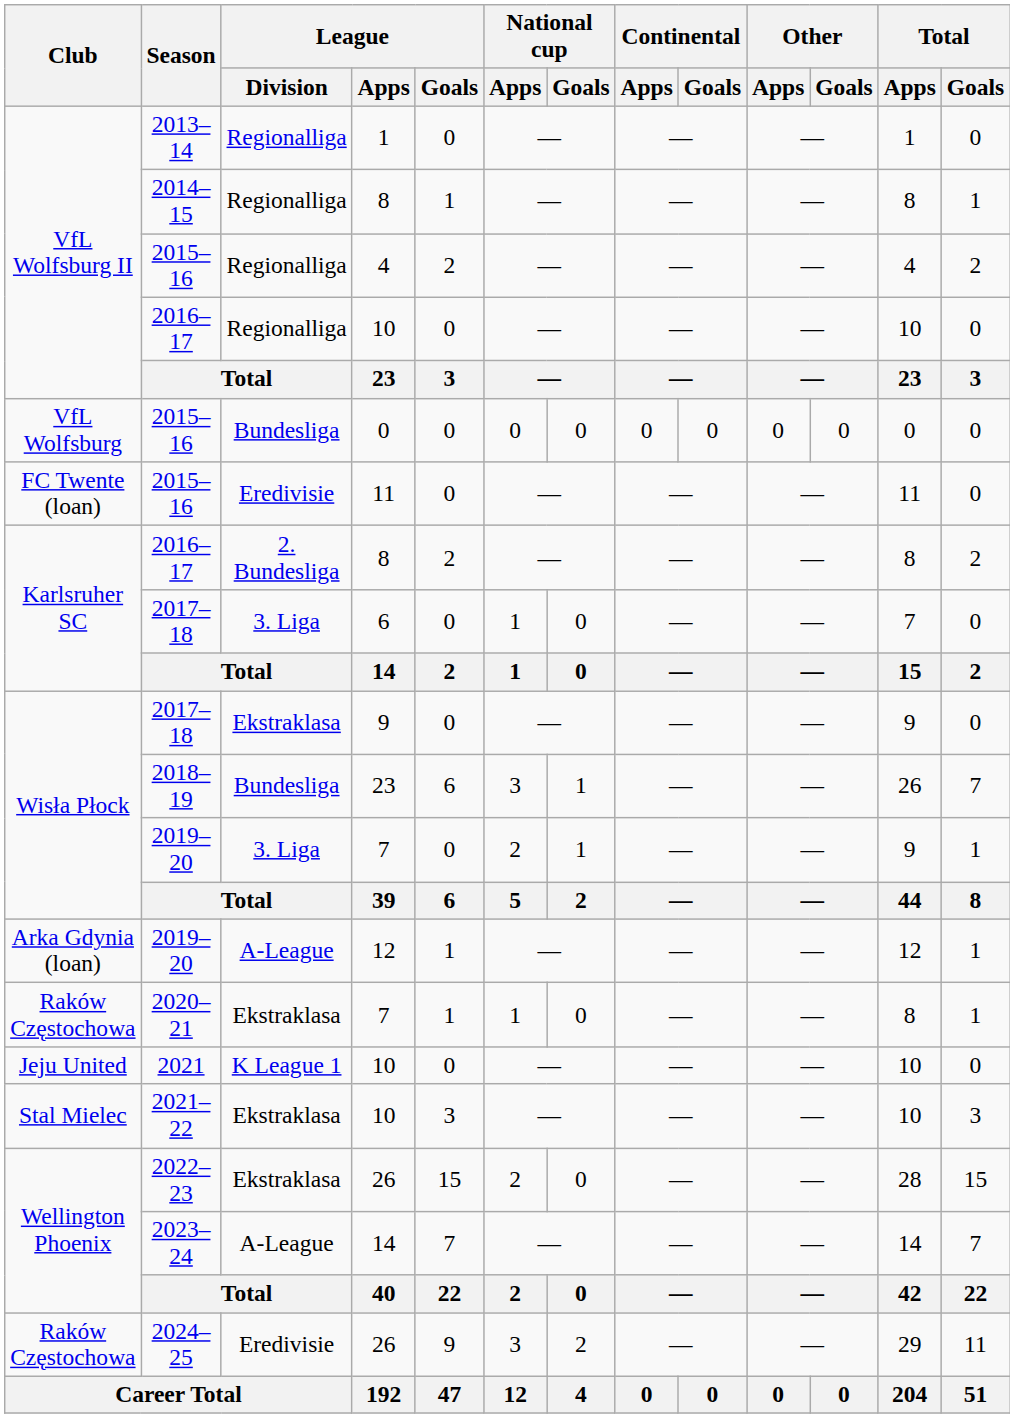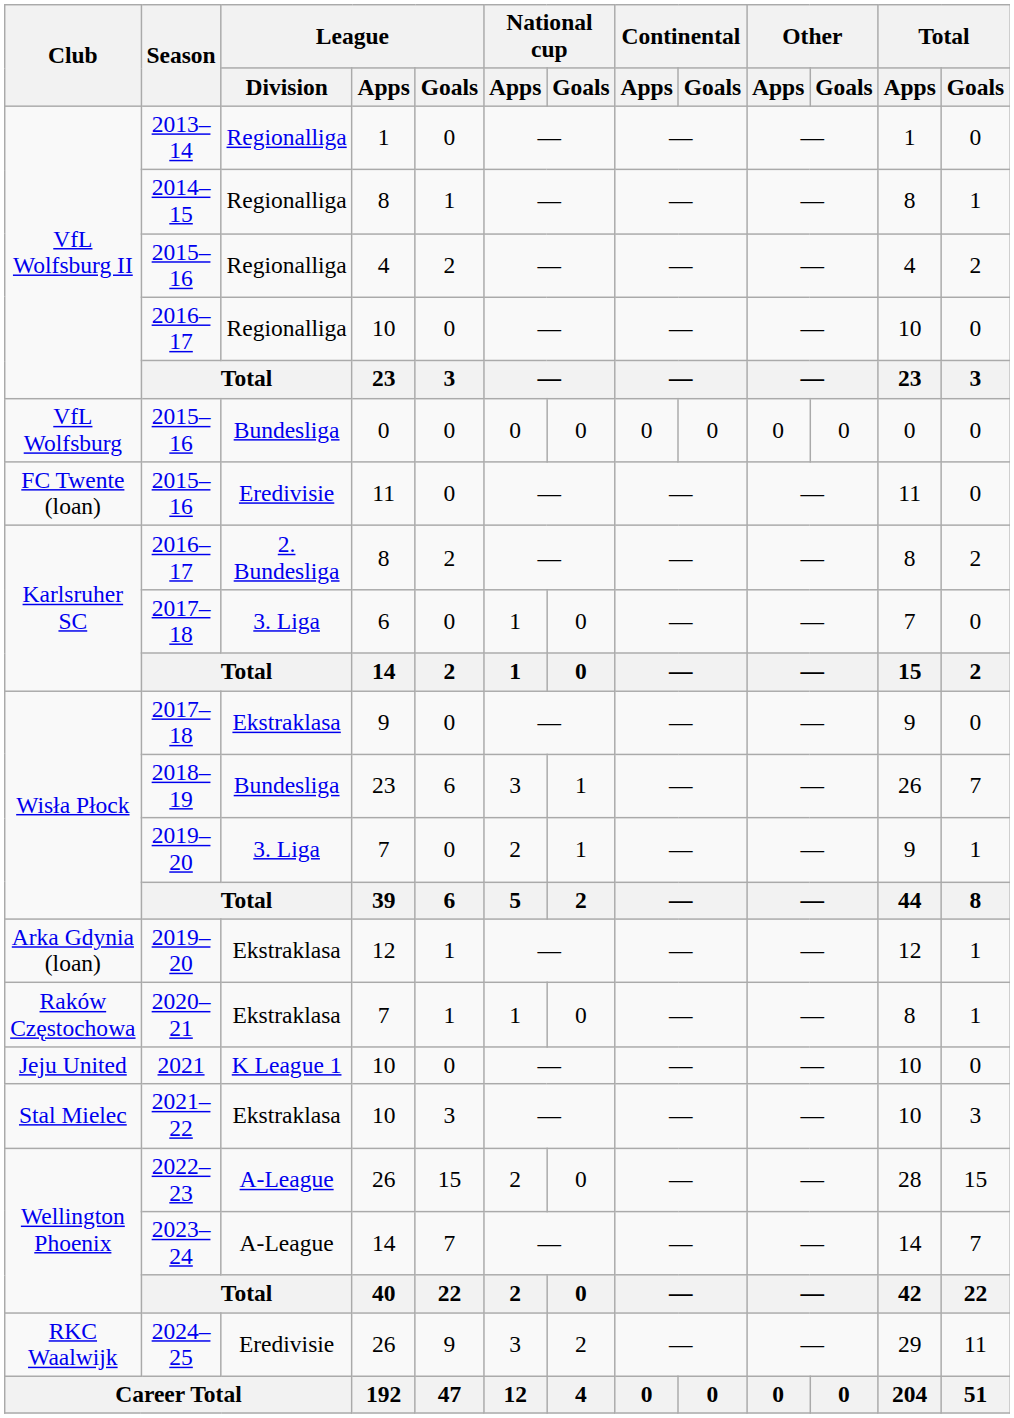2019–20 / 12 | League / Division: A-League -> Ekstraklasa
2022–23 | League / Division: Ekstraklasa -> A-League
2024–25 | Club: Raków Częstochowa -> RKC Waalwijk
